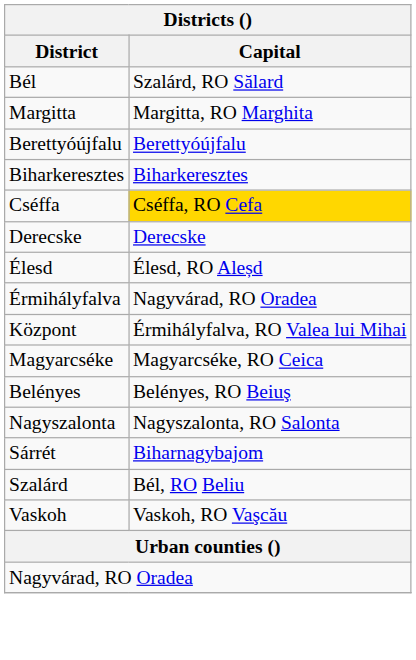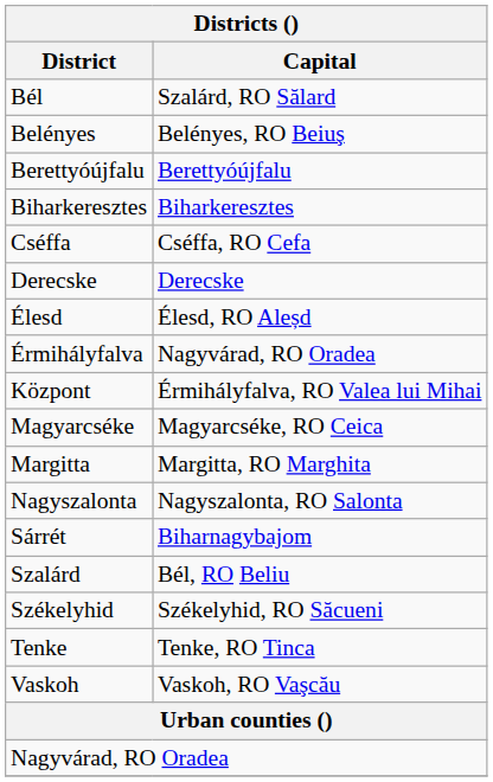rows swapped: Belényes <-> Margitta
Cséffa | Capital: gold background -> no background
+ row: Székelyhid | Székelyhid, RO Săcueni
+ row: Tenke | Tenke, RO Tinca
